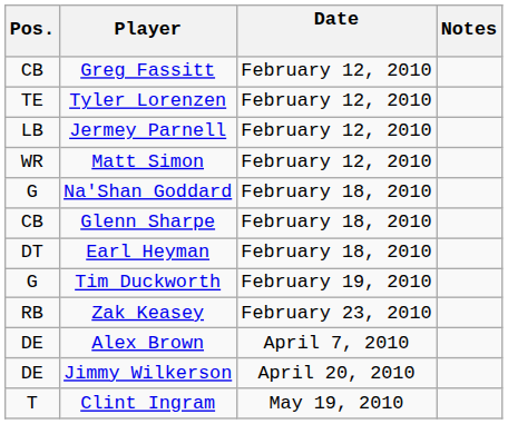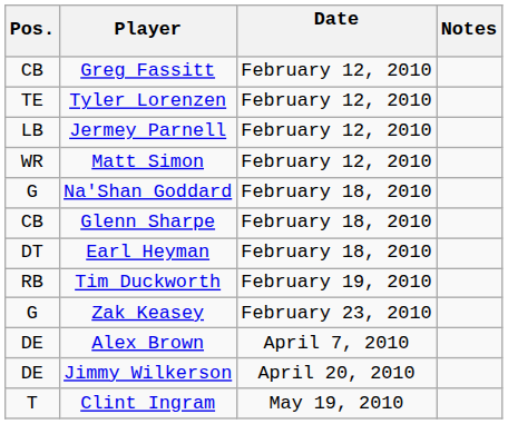Tim Duckworth | Pos.: G -> RB
Zak Keasey | Pos.: RB -> G
